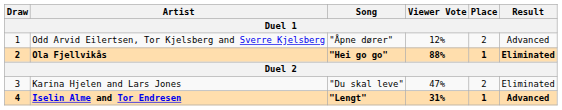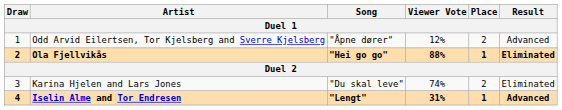Karina Hjelen and Lars Jones | Viewer Vote: 47% -> 74%
